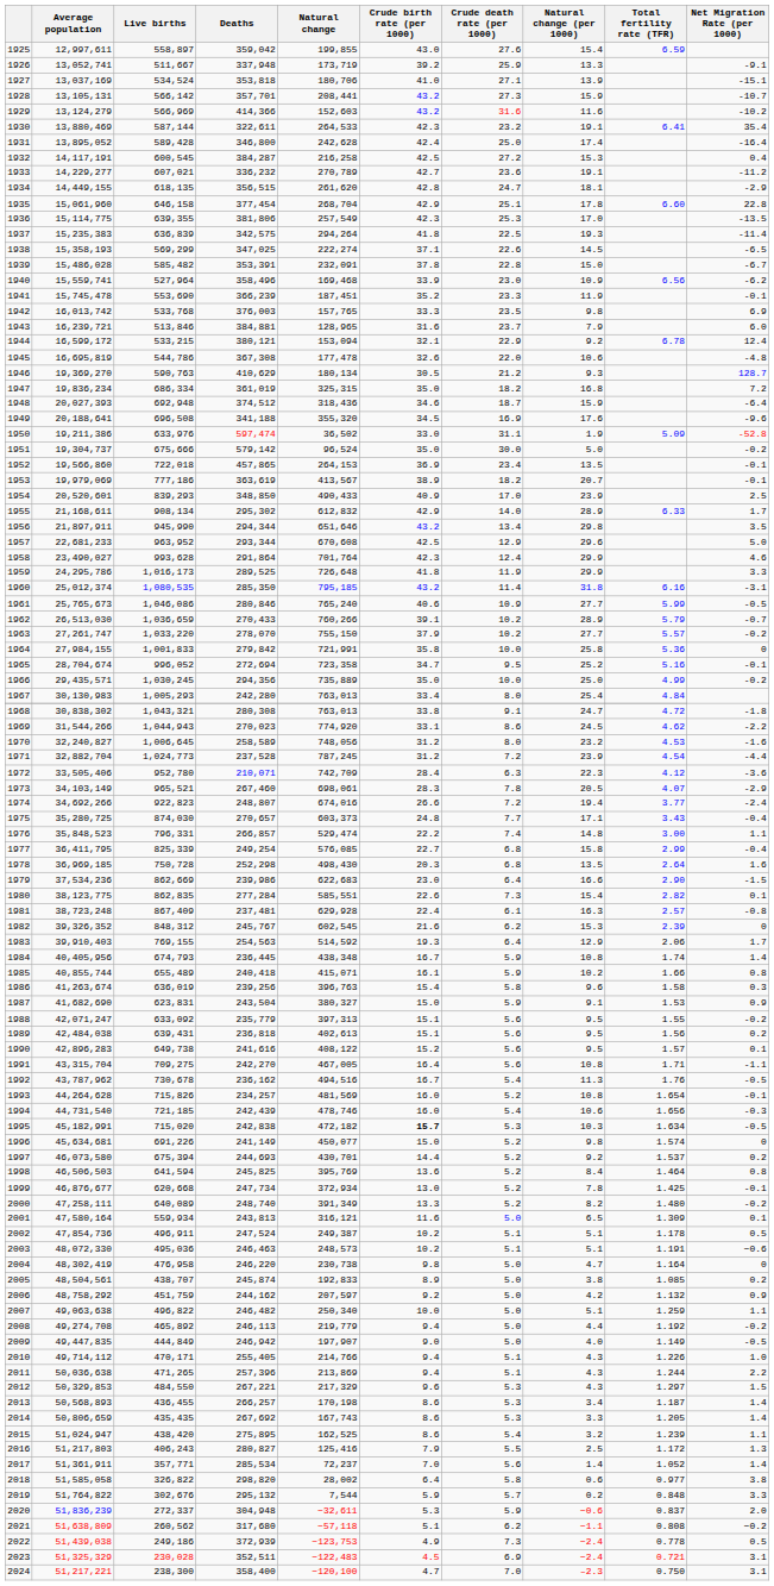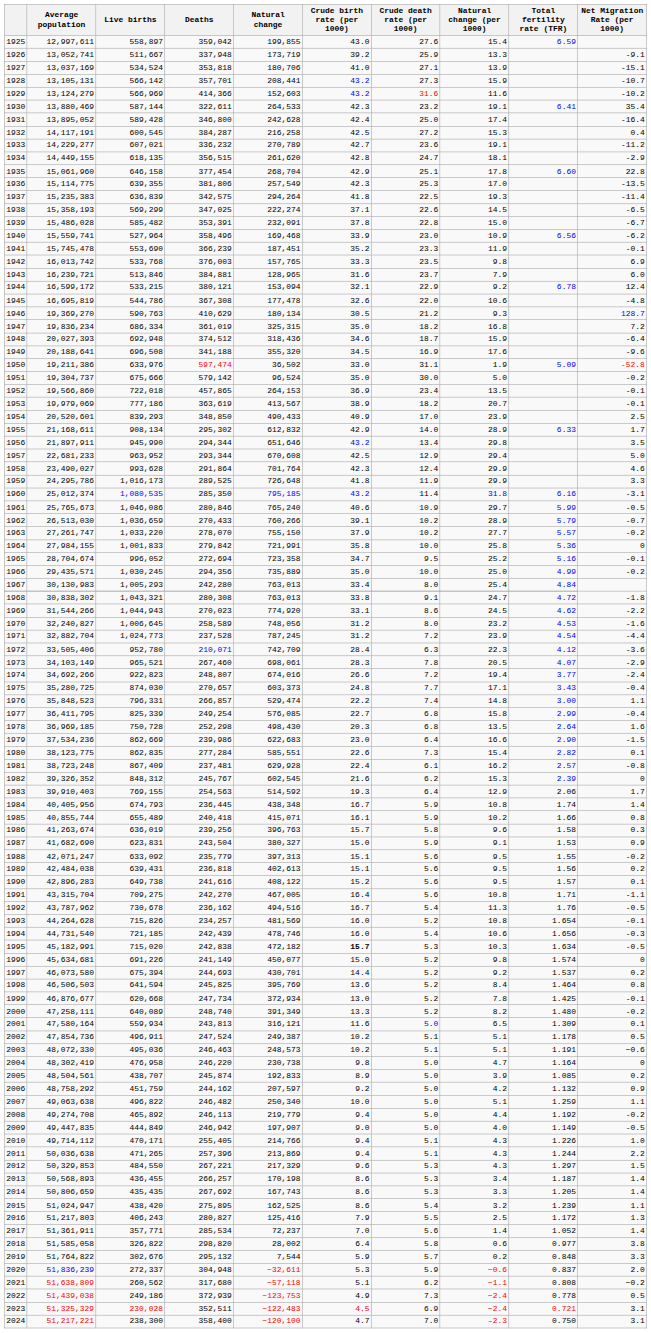1957 | Natural change (per 1000): 29.6 -> 29.4
1961 | Natural change (per 1000): 27.7 -> 29.7
1981 | Natural change (per 1000): 16.3 -> 16.2
1986 | Crude birth rate (per 1000): 15.4 -> 15.7
2005 | Natural change (per 1000): 3.8 -> 3.9
